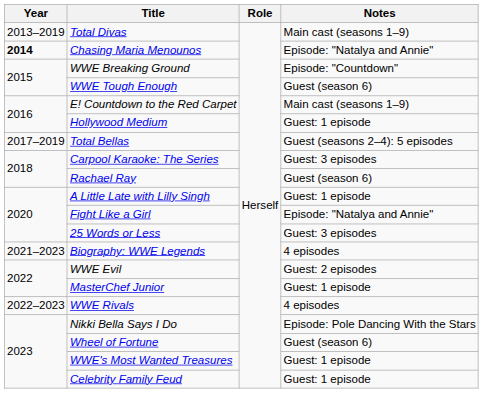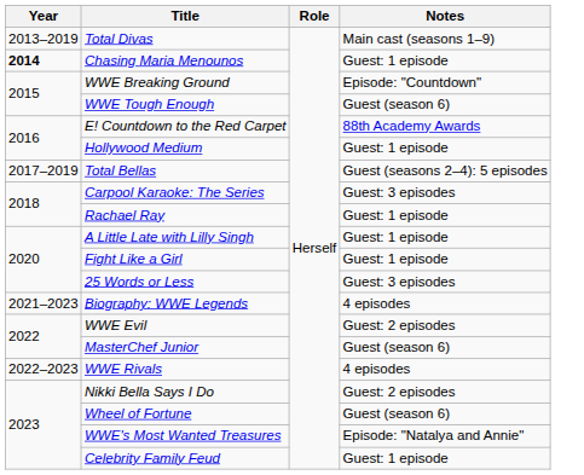Chasing Maria Menounos | Notes: Episode: "Natalya and Annie" -> Guest: 1 episode
E! Countdown to the Red Carpet | Notes: Main cast (seasons 1–9) -> 88th Academy Awards
Rachael Ray | Notes: Guest (season 6) -> Guest: 1 episode
Fight Like a Girl | Notes: Episode: "Natalya and Annie" -> Guest: 1 episode
MasterChef Junior | Notes: Guest: 1 episode -> Guest (season 6)
Nikki Bella Says I Do | Notes: Episode: Pole Dancing With the Stars -> Guest: 2 episodes
WWE's Most Wanted Treasures | Notes: Guest: 1 episode -> Episode: "Natalya and Annie"
